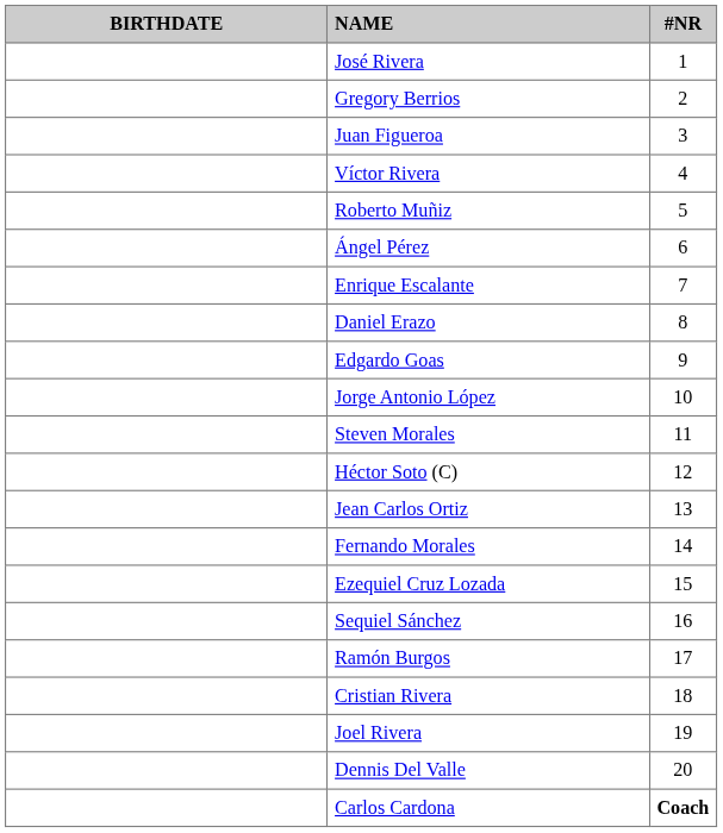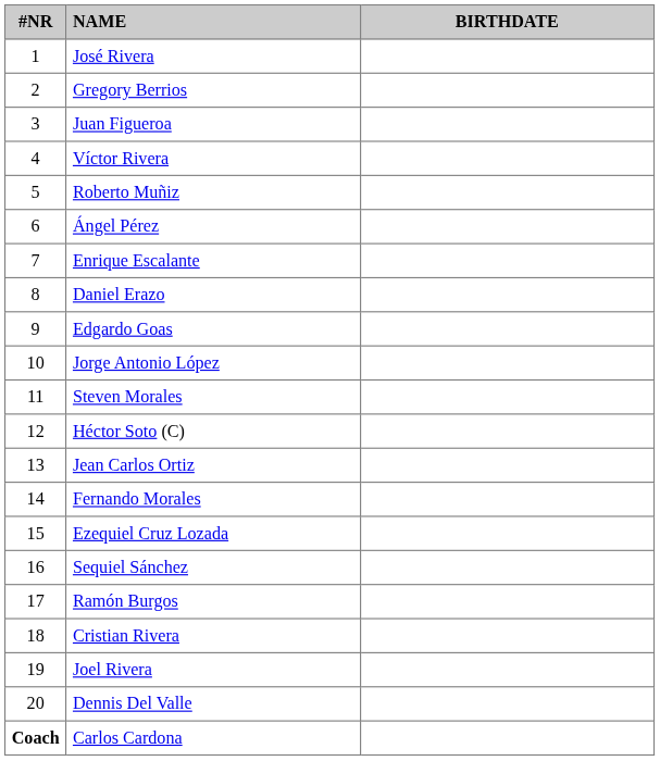columns swapped: #NR <-> BIRTHDATE
